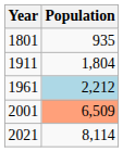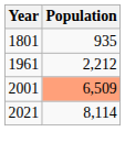- row: 1911 | 1,804
1961 | Population: lightblue background -> no background
